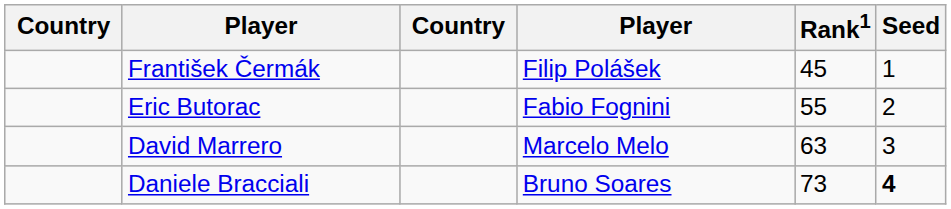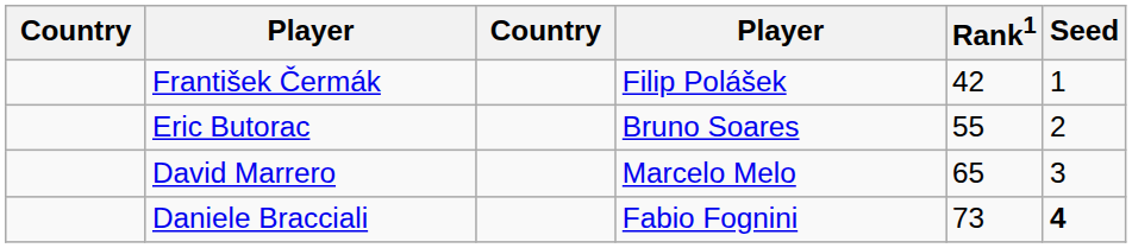František Čermák | Rank1: 45 -> 42
Eric Butorac | column 4: Fabio Fognini -> Bruno Soares
David Marrero | Rank1: 63 -> 65
Daniele Bracciali | column 4: Bruno Soares -> Fabio Fognini
